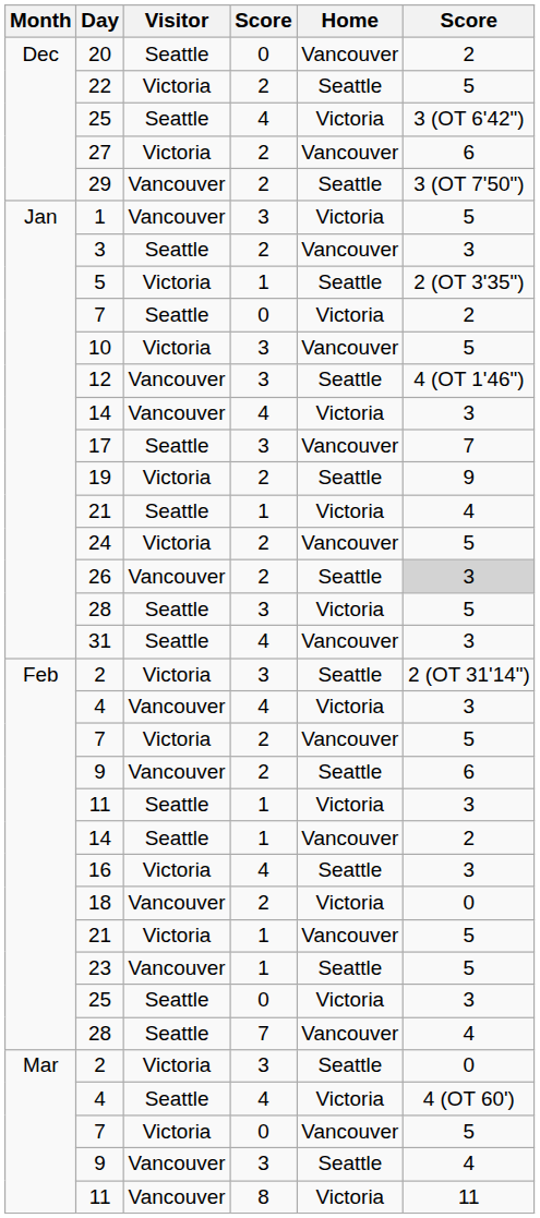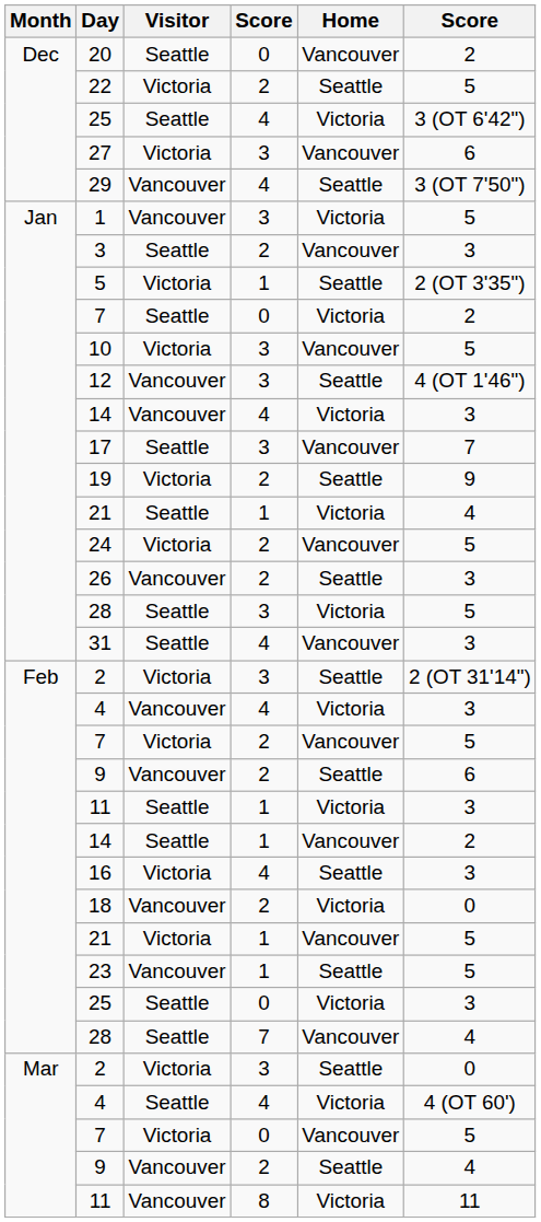27 | column 4: 2 -> 3
29 | column 4: 2 -> 4
26 | column 6: lightgrey background -> no background
Mar / 9 | column 4: 3 -> 2
